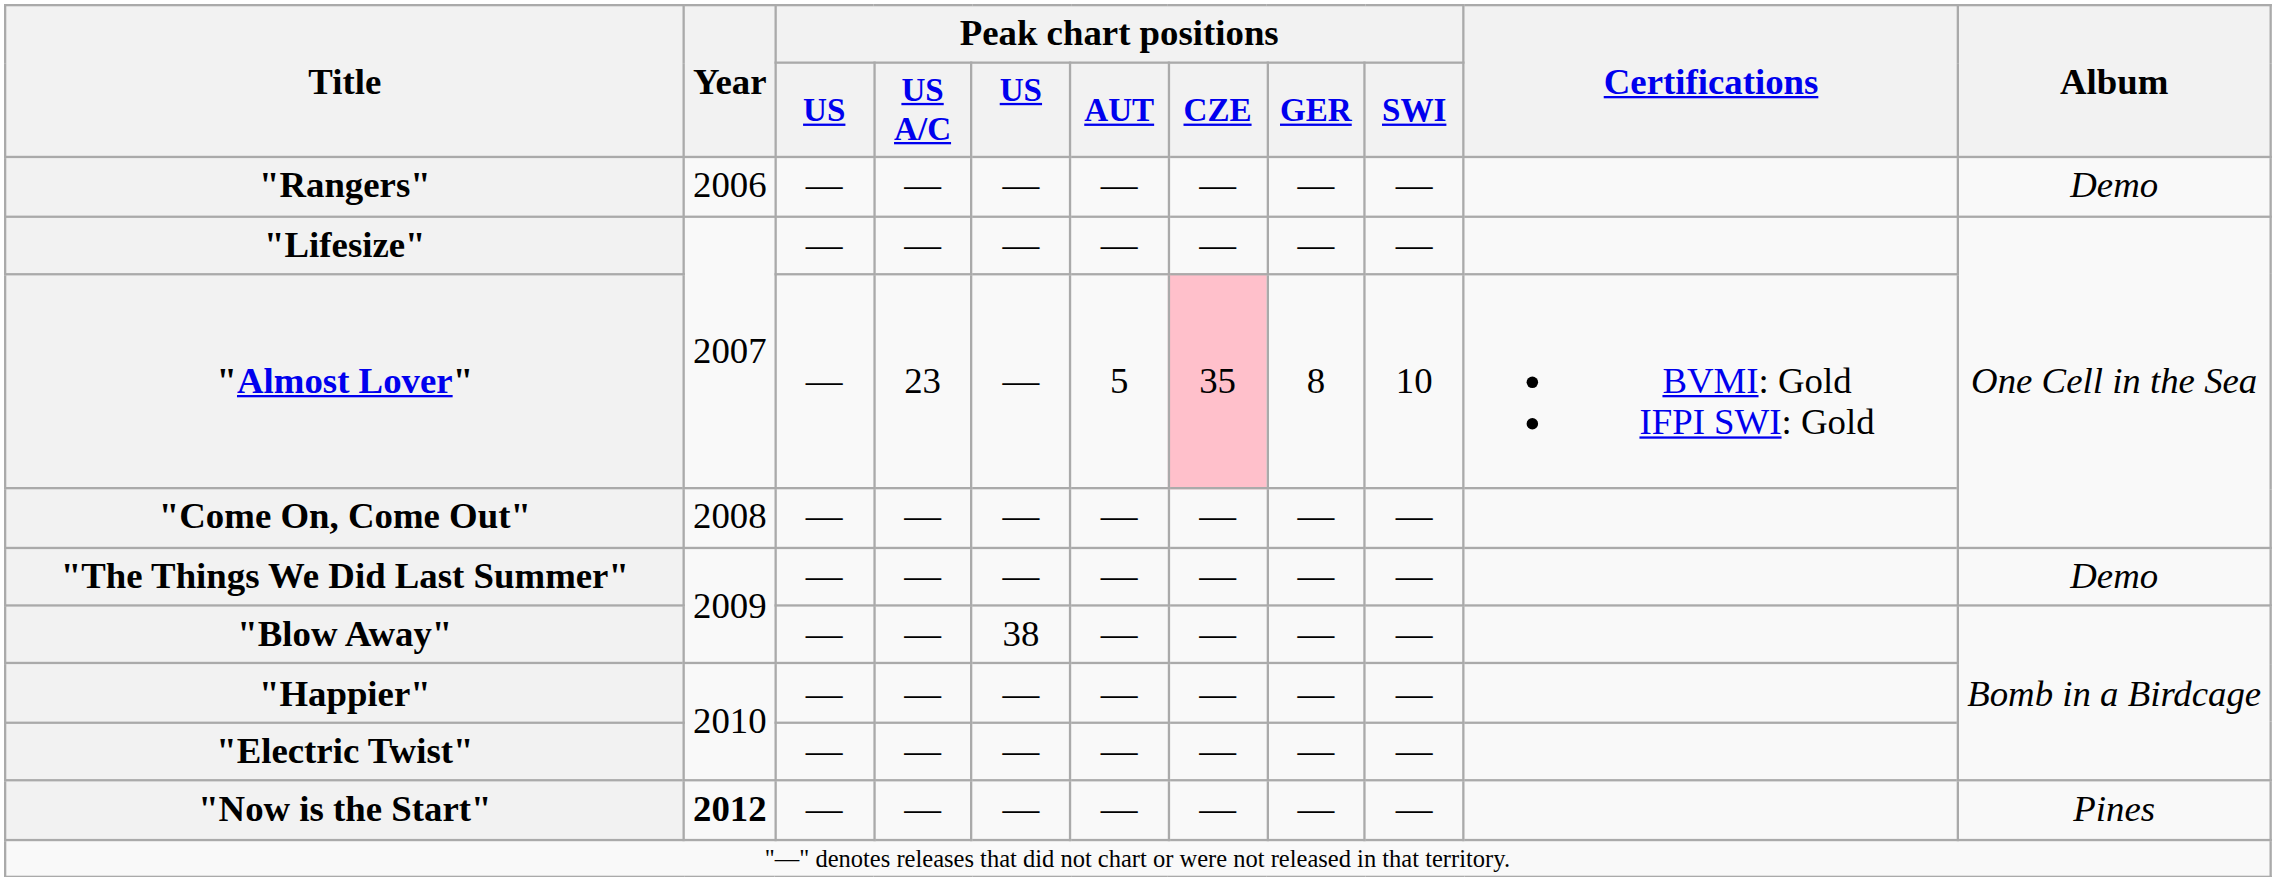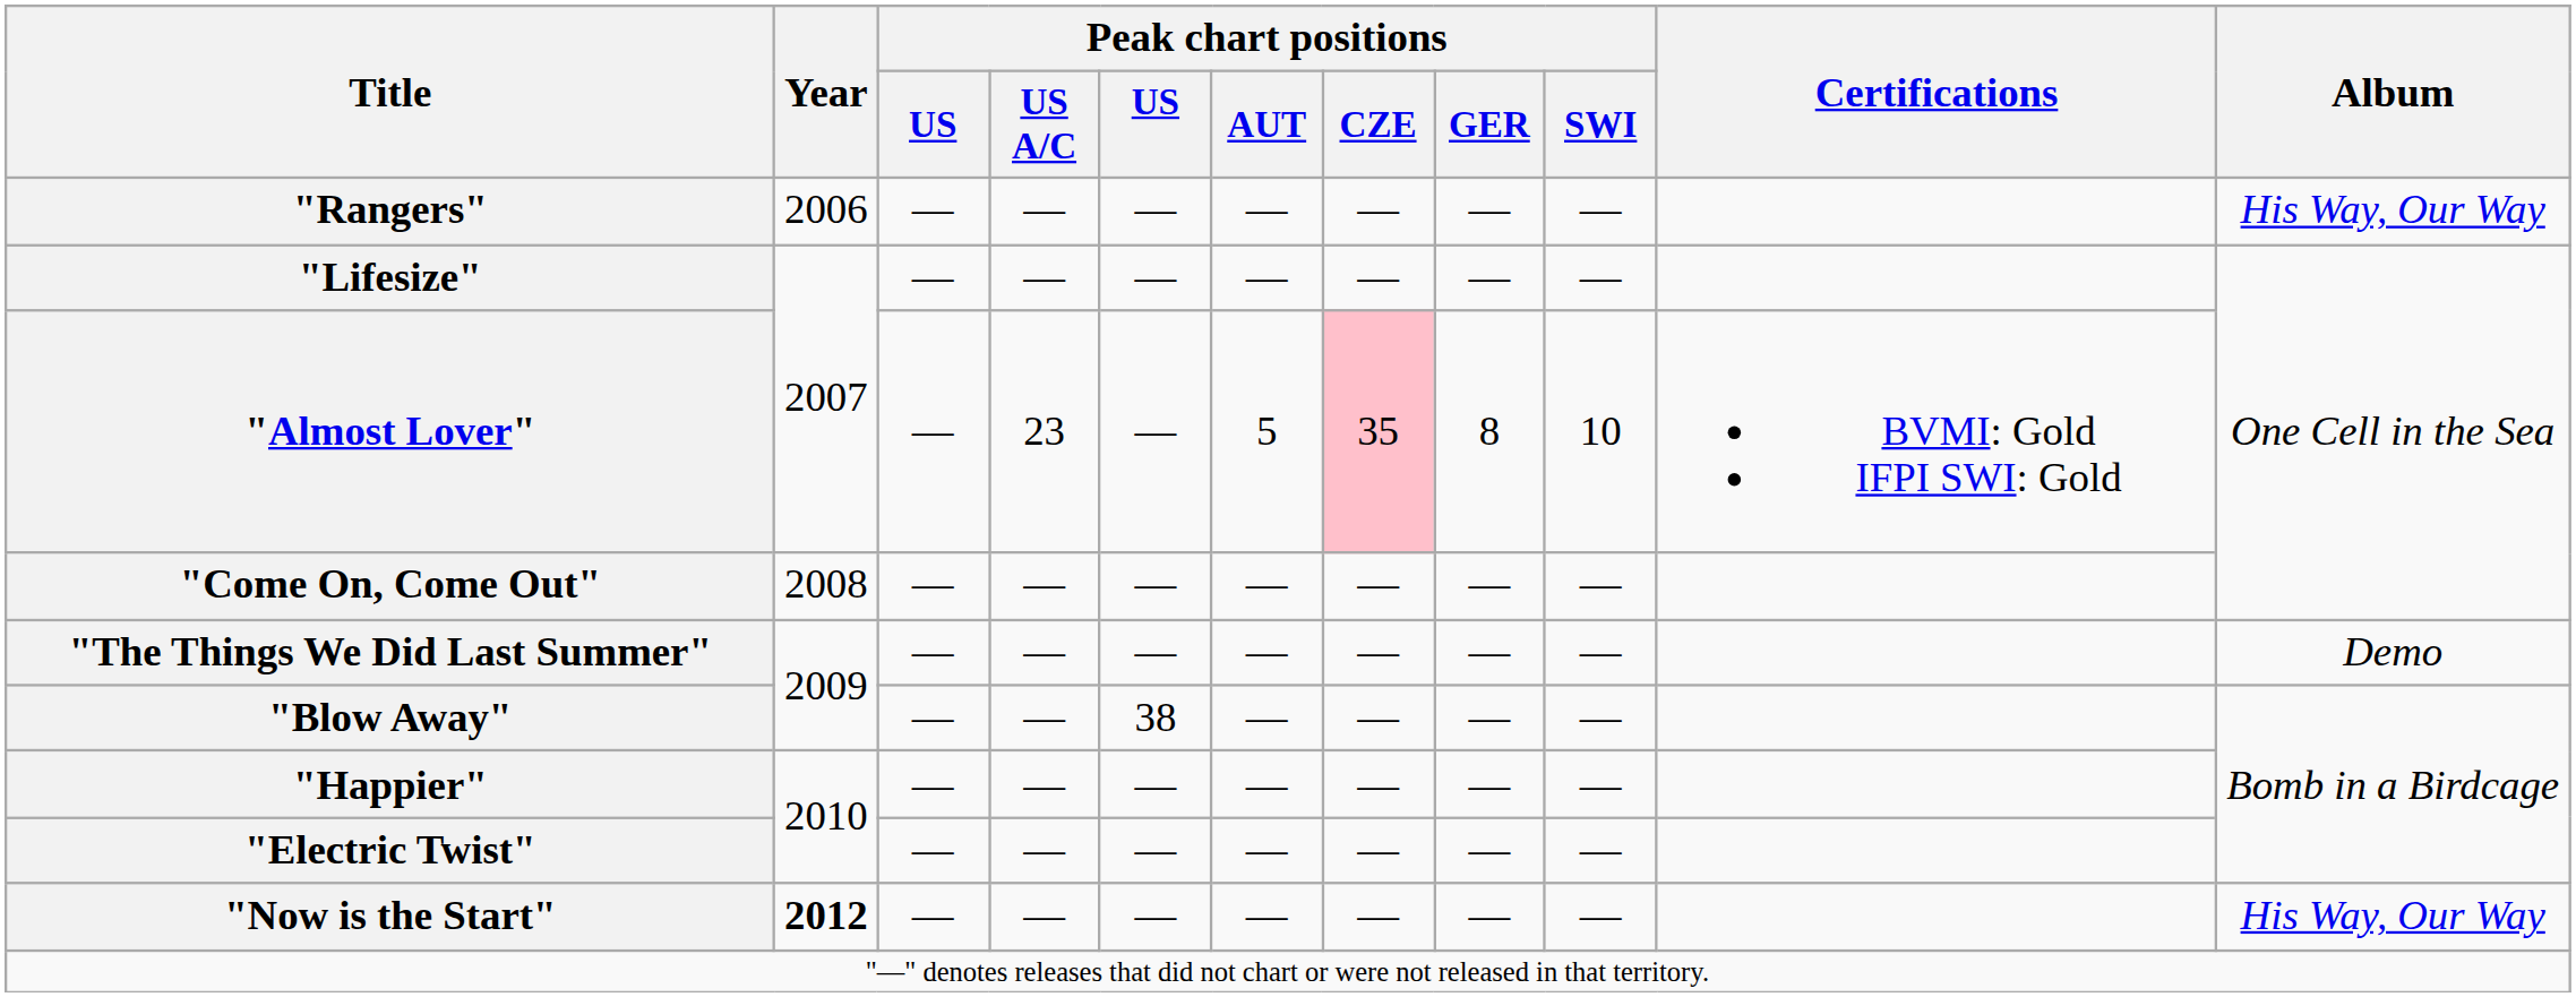"Rangers" | Album: Demo -> His Way, Our Way
"Now is the Start" | Album: Pines -> His Way, Our Way
